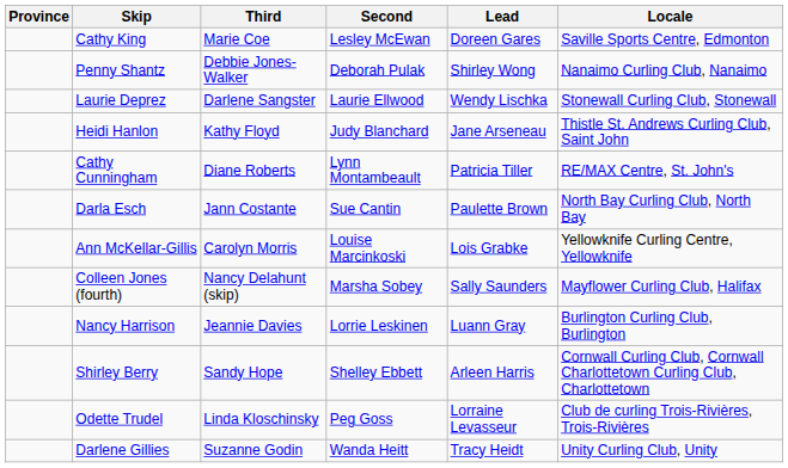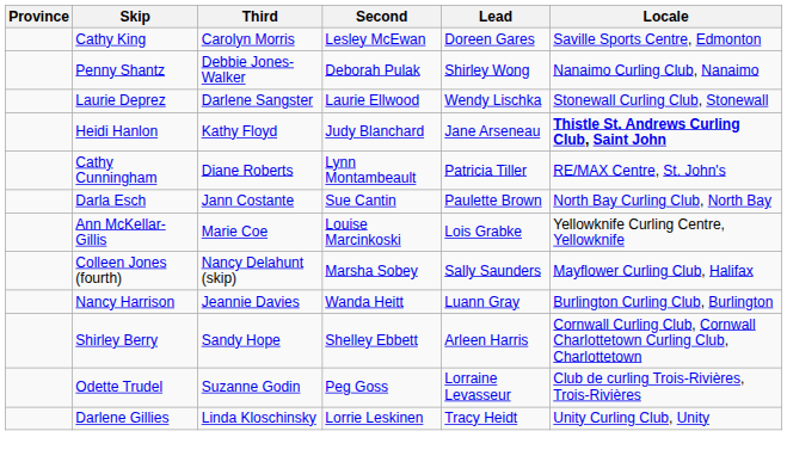Cathy King | Third: Marie Coe -> Carolyn Morris
Heidi Hanlon | Locale: normal -> bold
Ann McKellar-Gillis | Third: Carolyn Morris -> Marie Coe
Nancy Harrison | Second: Lorrie Leskinen -> Wanda Heitt
Odette Trudel | Third: Linda Kloschinsky -> Suzanne Godin
Darlene Gillies | Third: Suzanne Godin -> Linda Kloschinsky
Darlene Gillies | Second: Wanda Heitt -> Lorrie Leskinen
